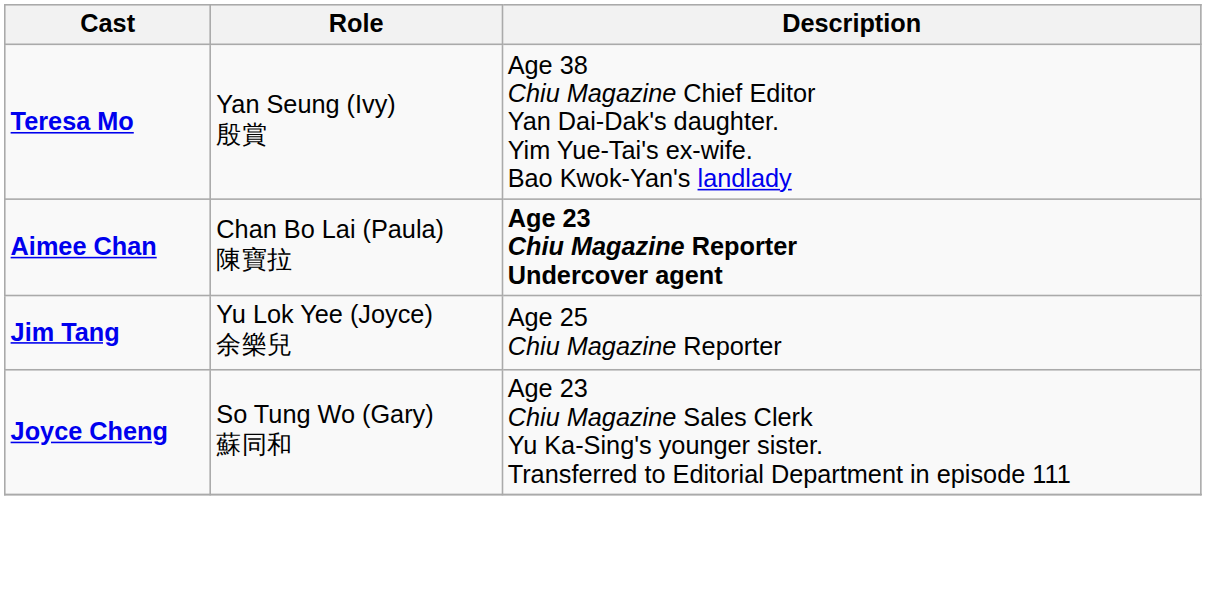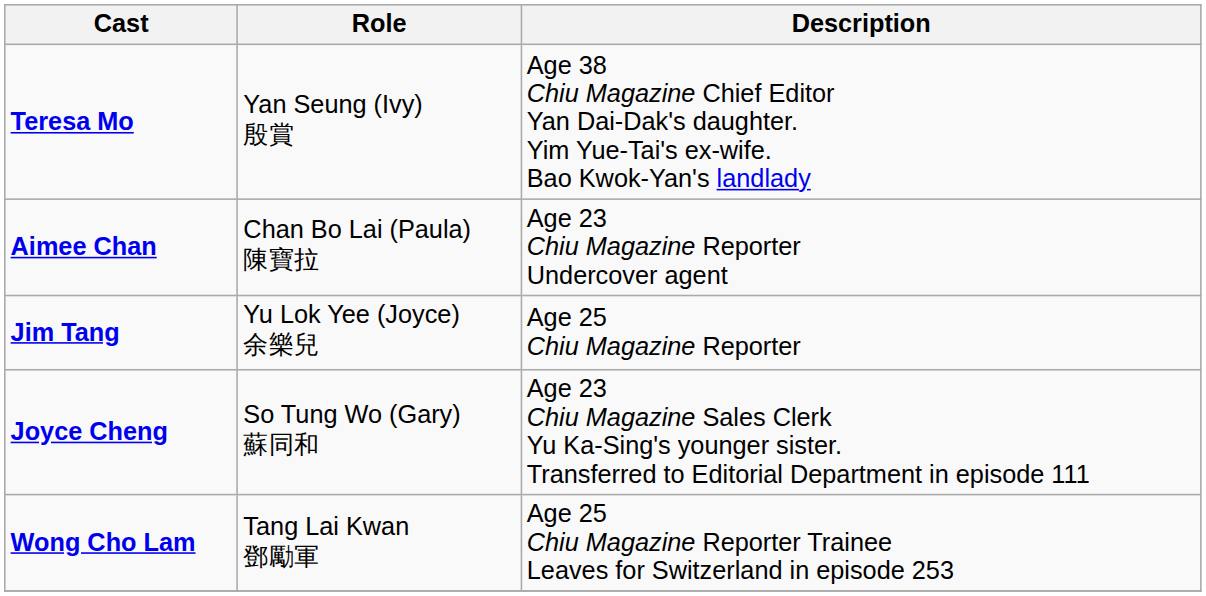Aimee Chan | Description: bold -> normal
+ row: Wong Cho Lam | Tang Lai Kwan 鄧勵軍 | Age 25 Chiu Magazine Reporter Trainee Leaves for Switzerland in episode 253
